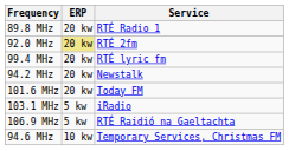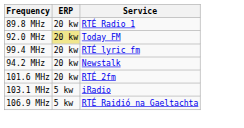92.0 MHz | Service: RTÉ 2fm -> Today FM
101.6 MHz | Service: Today FM -> RTÉ 2fm
- row: 94.6 MHz | 10 kw | Temporary Services, Christmas FM
